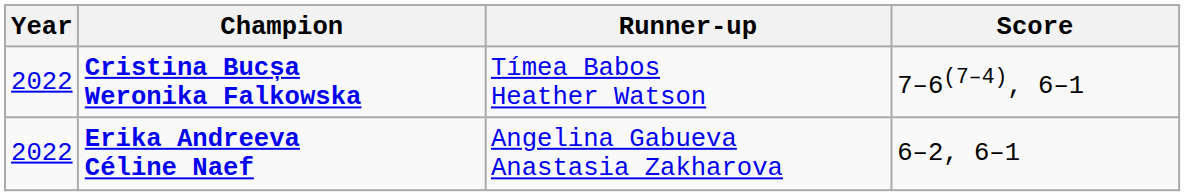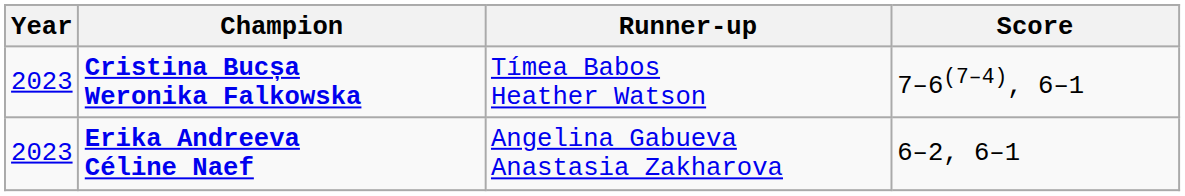Cristina Bucșa Weronika Falkowska | Year: 2022 -> 2023
Erika Andreeva Céline Naef | Year: 2022 -> 2023
